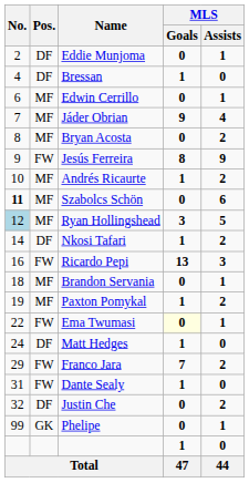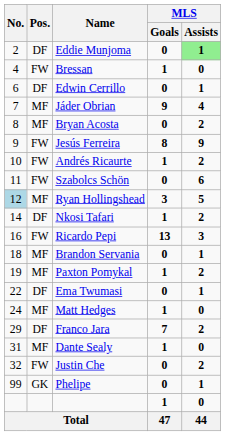Eddie Munjoma | MLS / Assists: no background -> lightgreen background
Bressan | Pos.: DF -> FW
Edwin Cerrillo | Pos.: MF -> DF
Andrés Ricaurte | Pos.: MF -> FW
Szabolcs Schön | No.: bold -> normal
Szabolcs Schön | Pos.: MF -> FW
Ema Twumasi | Pos.: FW -> DF
Ema Twumasi | MLS / Goals: lightyellow background -> no background
Matt Hedges | Pos.: DF -> MF
Franco Jara | Pos.: FW -> DF
Dante Sealy | Pos.: FW -> MF
Justin Che | Pos.: DF -> FW
